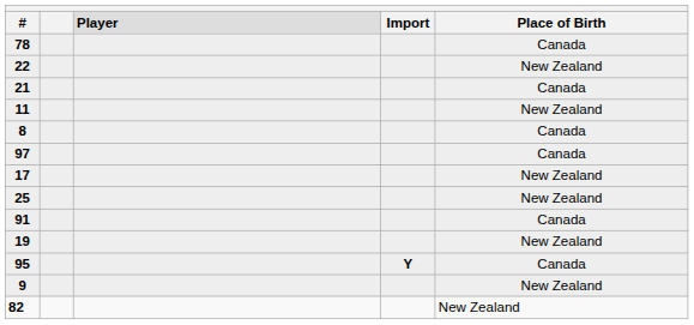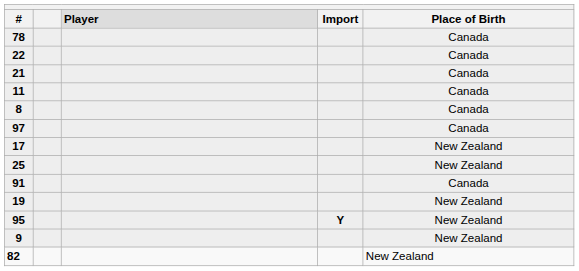22 | Place of Birth: New Zealand -> Canada
11 | Place of Birth: New Zealand -> Canada
95 | Place of Birth: Canada -> New Zealand
